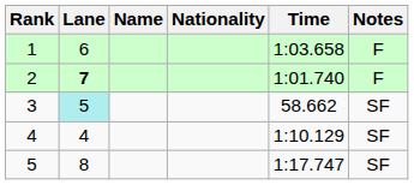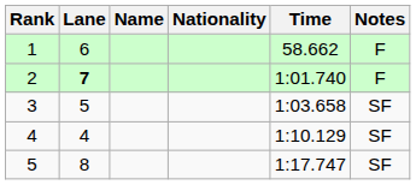1 | Time: 1:03.658 -> 58.662
3 | Lane: paleturquoise background -> no background
3 | Time: 58.662 -> 1:03.658
